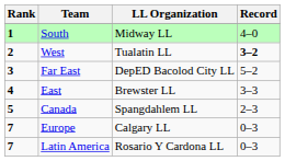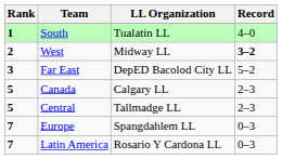South | LL Organization: Midway LL -> Tualatin LL
West | LL Organization: Tualatin LL -> Midway LL
- row: 4 | East | Brewster LL | 3–3
Canada | LL Organization: Spangdahlem LL -> Calgary LL
+ row: 5 | Central | Tallmadge LL | 2–3
Europe | LL Organization: Calgary LL -> Spangdahlem LL
